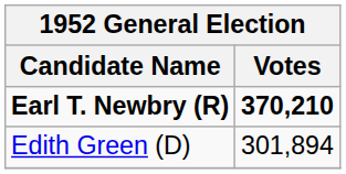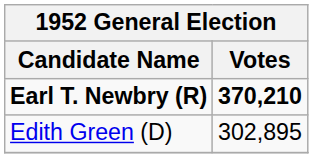Edith Green (D) | column 2: 301,894 -> 302,895
